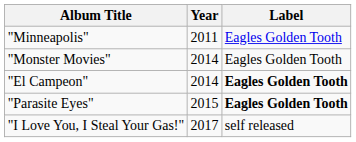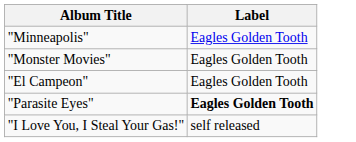- column: Year | 2011 | 2014 | 2014 | 2015 | 2017
"El Campeon" | Label: bold -> normal
